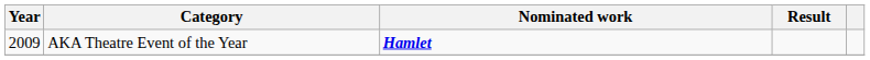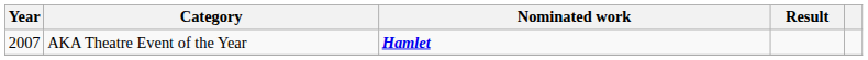AKA Theatre Event of the Year | Year: 2009 -> 2007
